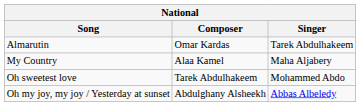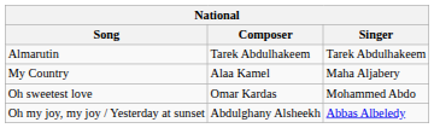Almarutin | Composer: Omar Kardas -> Tarek Abdulhakeem
Oh sweetest love | Composer: Tarek Abdulhakeem -> Omar Kardas
